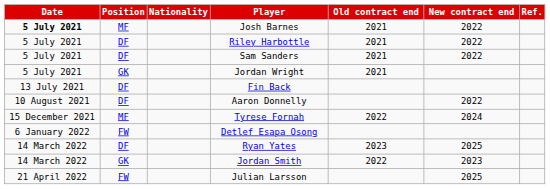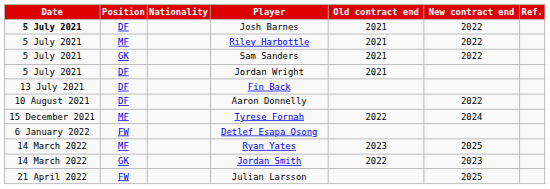Josh Barnes | Position: MF -> DF
Riley Harbottle | Position: DF -> MF
Sam Sanders | Position: DF -> GK
Jordan Wright | Position: GK -> DF
Ryan Yates | Position: DF -> MF
